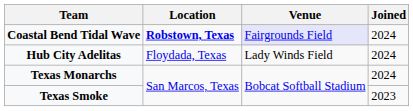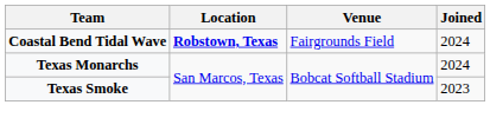Coastal Bend Tidal Wave | Venue: lavender background -> no background
- row: Hub City Adelitas | Floydada, Texas | Lady Winds Field | 2024
